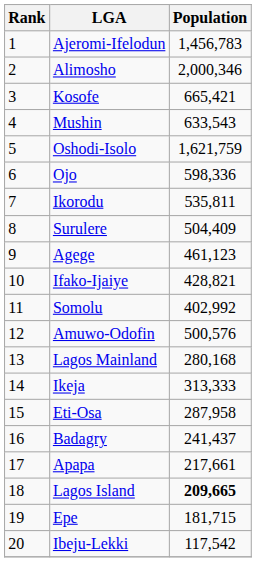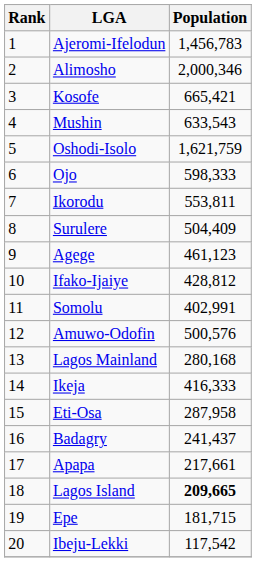Ojo | Population: 598,336 -> 598,333
Ikorodu | Population: 535,811 -> 553,811
Ifako-Ijaiye | Population: 428,821 -> 428,812
Somolu | Population: 402,992 -> 402,991
Ikeja | Population: 313,333 -> 416,333
